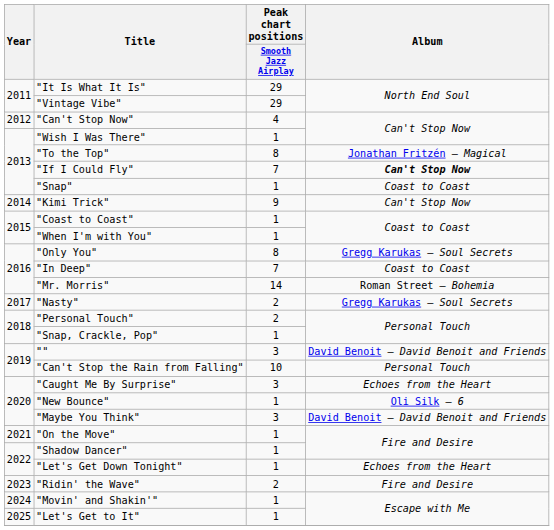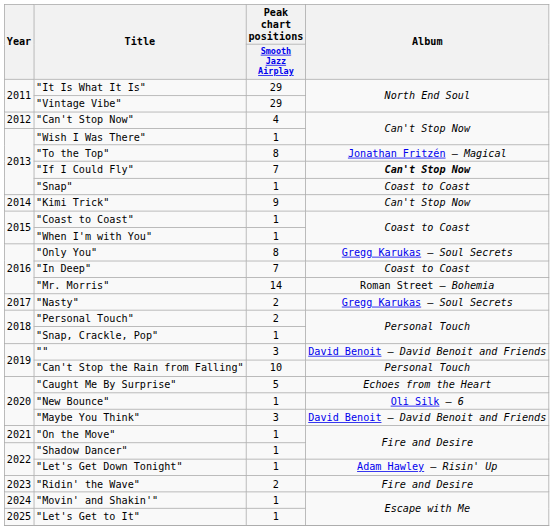"Caught Me By Surprise" | Peak chart positions / Smooth Jazz Airplay: 3 -> 5
"Let's Get Down Tonight" | Album: Echoes from the Heart -> Adam Hawley – Risin' Up
